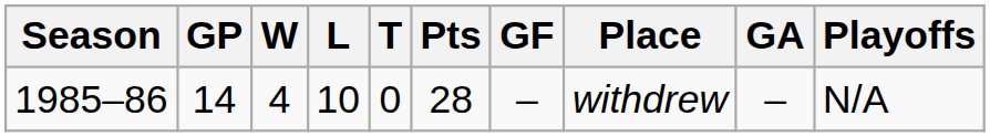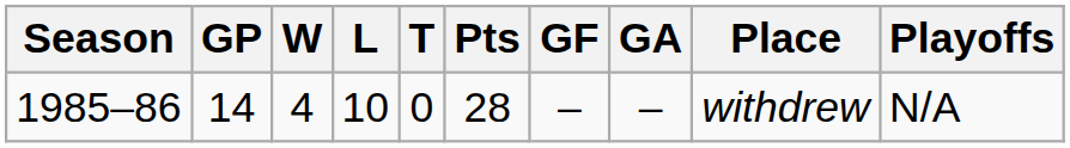columns swapped: GA <-> Place
